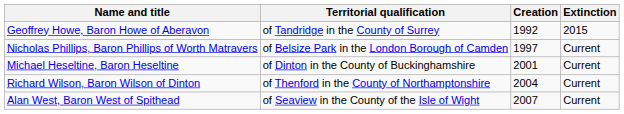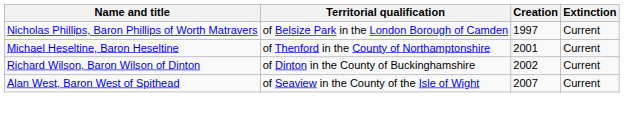- row: Geoffrey Howe, Baron Howe of Aberavon | of Tandridge in the County of Surrey | 1992 | 2015
Michael Heseltine, Baron Heseltine | Territorial qualification: of Dinton in the County of Buckinghamshire -> of Thenford in the County of Northamptonshire
Richard Wilson, Baron Wilson of Dinton | Territorial qualification: of Thenford in the County of Northamptonshire -> of Dinton in the County of Buckinghamshire
Richard Wilson, Baron Wilson of Dinton | Creation: 2004 -> 2002
